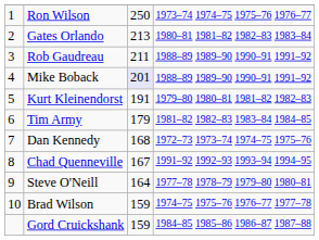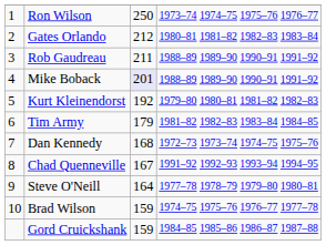Gates Orlando | column 3: 213 -> 212
Kurt Kleinendorst | column 3: 191 -> 192
